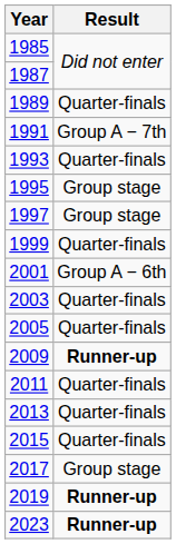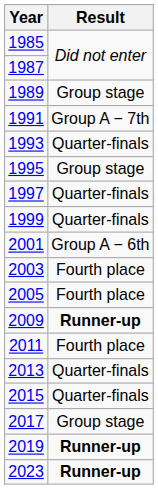1989 | Result: Quarter-finals -> Group stage
1997 | Result: Group stage -> Quarter-finals
2003 | Result: Quarter-finals -> Fourth place
2005 | Result: Quarter-finals -> Fourth place
2011 | Result: Quarter-finals -> Fourth place
